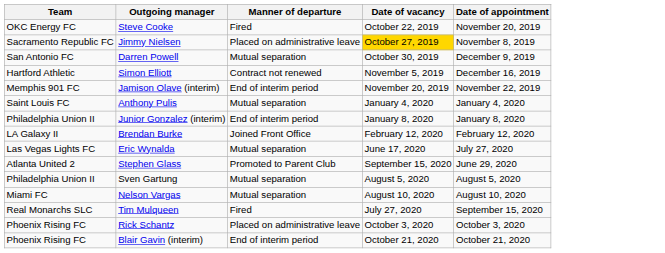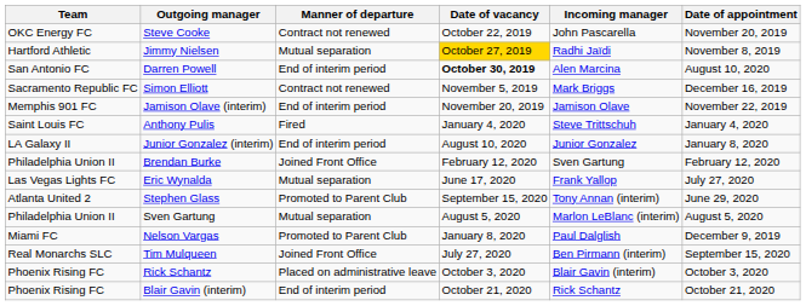+ column: Incoming manager | John Pascarella | Radhi Jaïdi | Alen Marcina | Mark Briggs | Jamison Olave | Steve Trittschuh | Junior Gonzalez | Sven Gartung | Frank Yallop | Tony Annan (interim) | Marlon LeBlanc (interim) | Paul Dalglish | Ben Pirmann (interim) | Blair Gavin (interim) | Rick Schantz
Steve Cooke | Manner of departure: Fired -> Contract not renewed
Jimmy Nielsen | Team: Sacramento Republic FC -> Hartford Athletic
Jimmy Nielsen | Manner of departure: Placed on administrative leave -> Mutual separation
Darren Powell | Manner of departure: Mutual separation -> End of interim period
Darren Powell | Date of vacancy: normal -> bold
Darren Powell | Date of appointment: December 9, 2019 -> August 10, 2020
Simon Elliott | Team: Hartford Athletic -> Sacramento Republic FC
Anthony Pulis | Manner of departure: Mutual separation -> Fired
Junior Gonzalez (interim) | Team: Philadelphia Union II -> LA Galaxy II
Junior Gonzalez (interim) | Date of vacancy: January 8, 2020 -> August 10, 2020
Brendan Burke | Team: LA Galaxy II -> Philadelphia Union II
Nelson Vargas | Manner of departure: Mutual separation -> Promoted to Parent Club
Nelson Vargas | Date of vacancy: August 10, 2020 -> January 8, 2020
Nelson Vargas | Date of appointment: August 10, 2020 -> December 9, 2019
Tim Mulqueen | Manner of departure: Fired -> Joined Front Office
